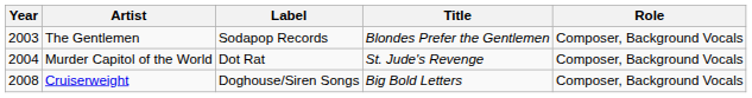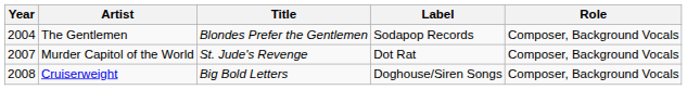columns swapped: Title <-> Label
The Gentlemen | Year: 2003 -> 2004
Murder Capitol of the World | Year: 2004 -> 2007
